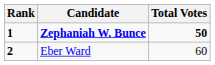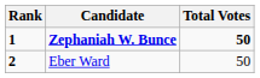Eber Ward | Total Votes: 60 -> 50
